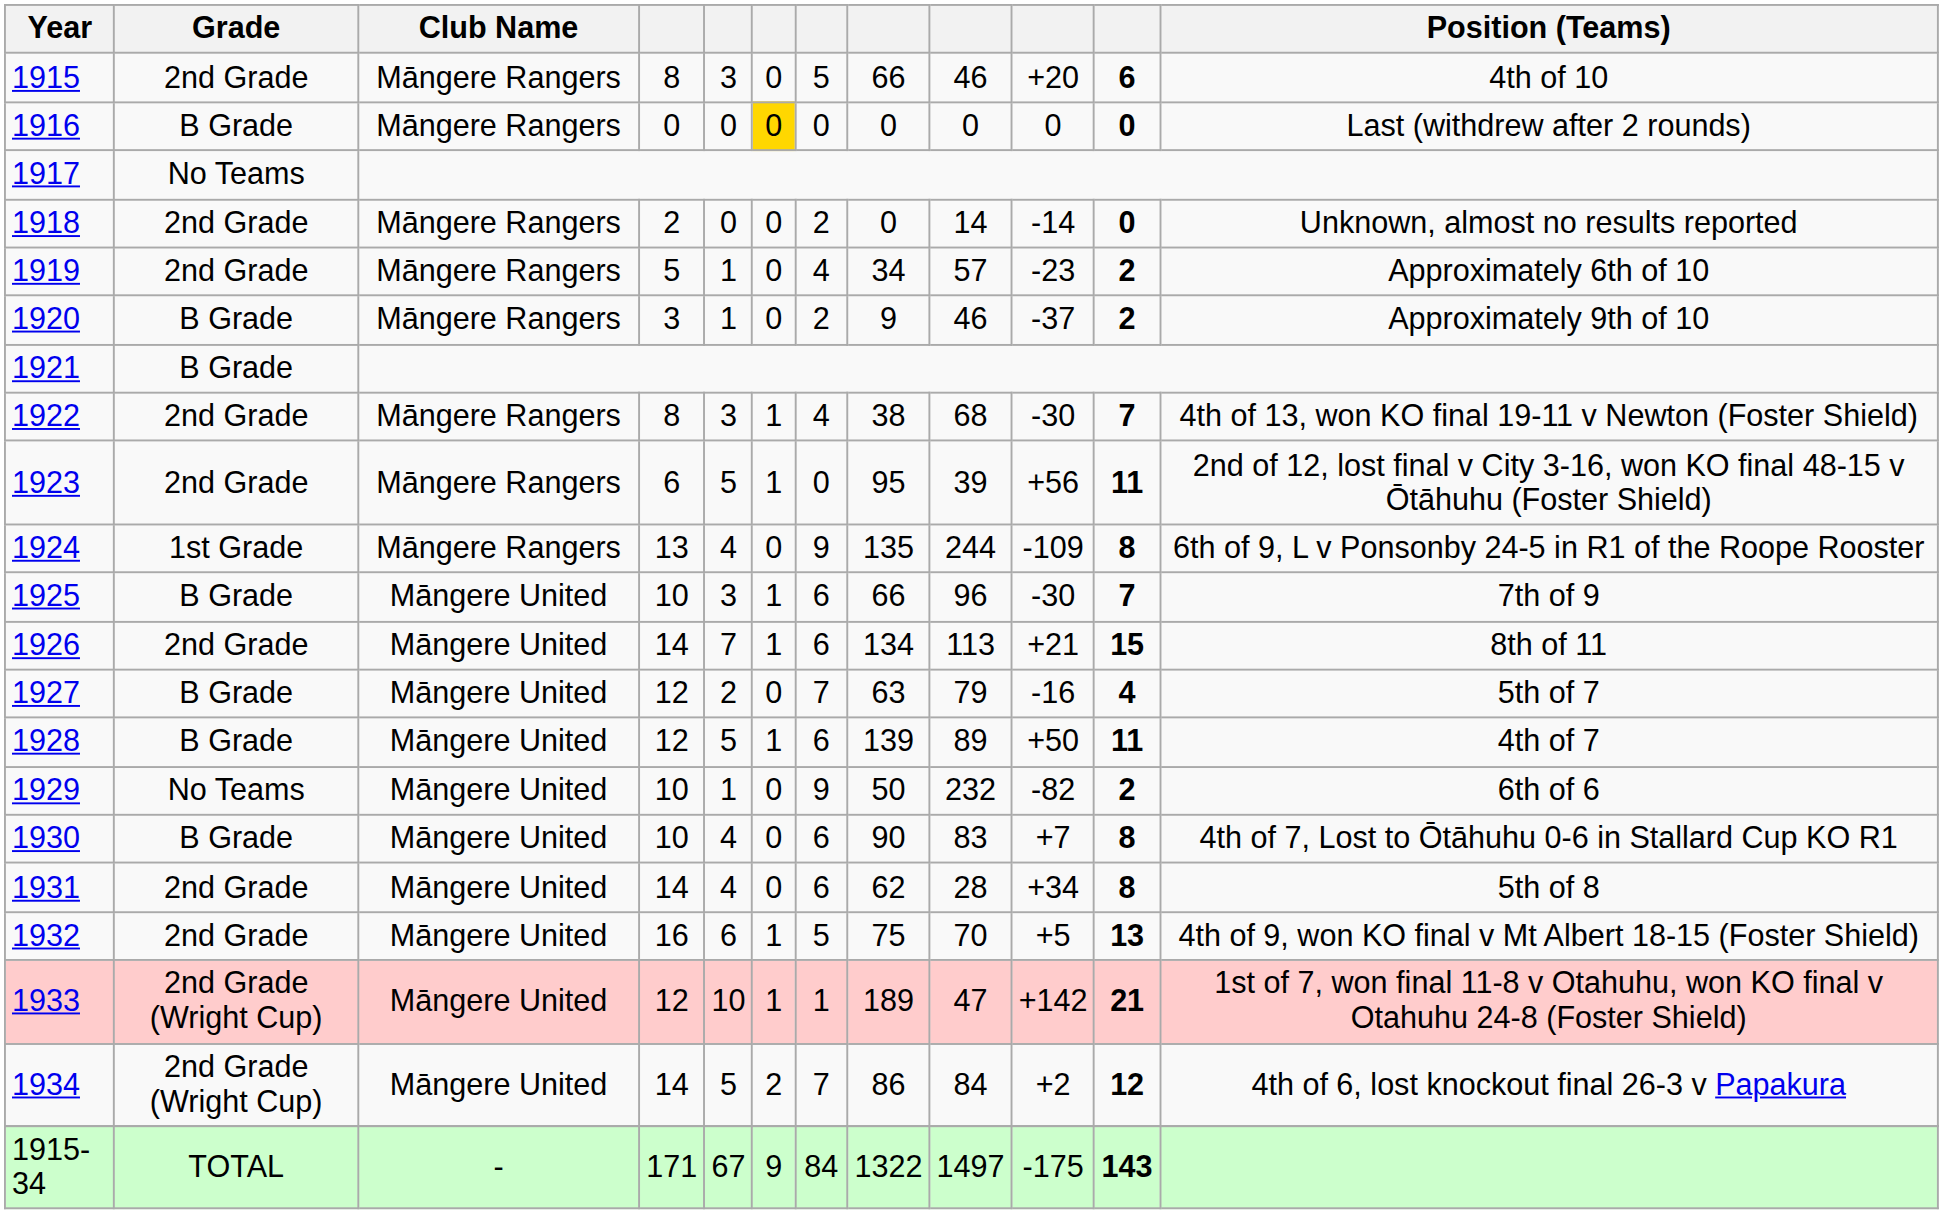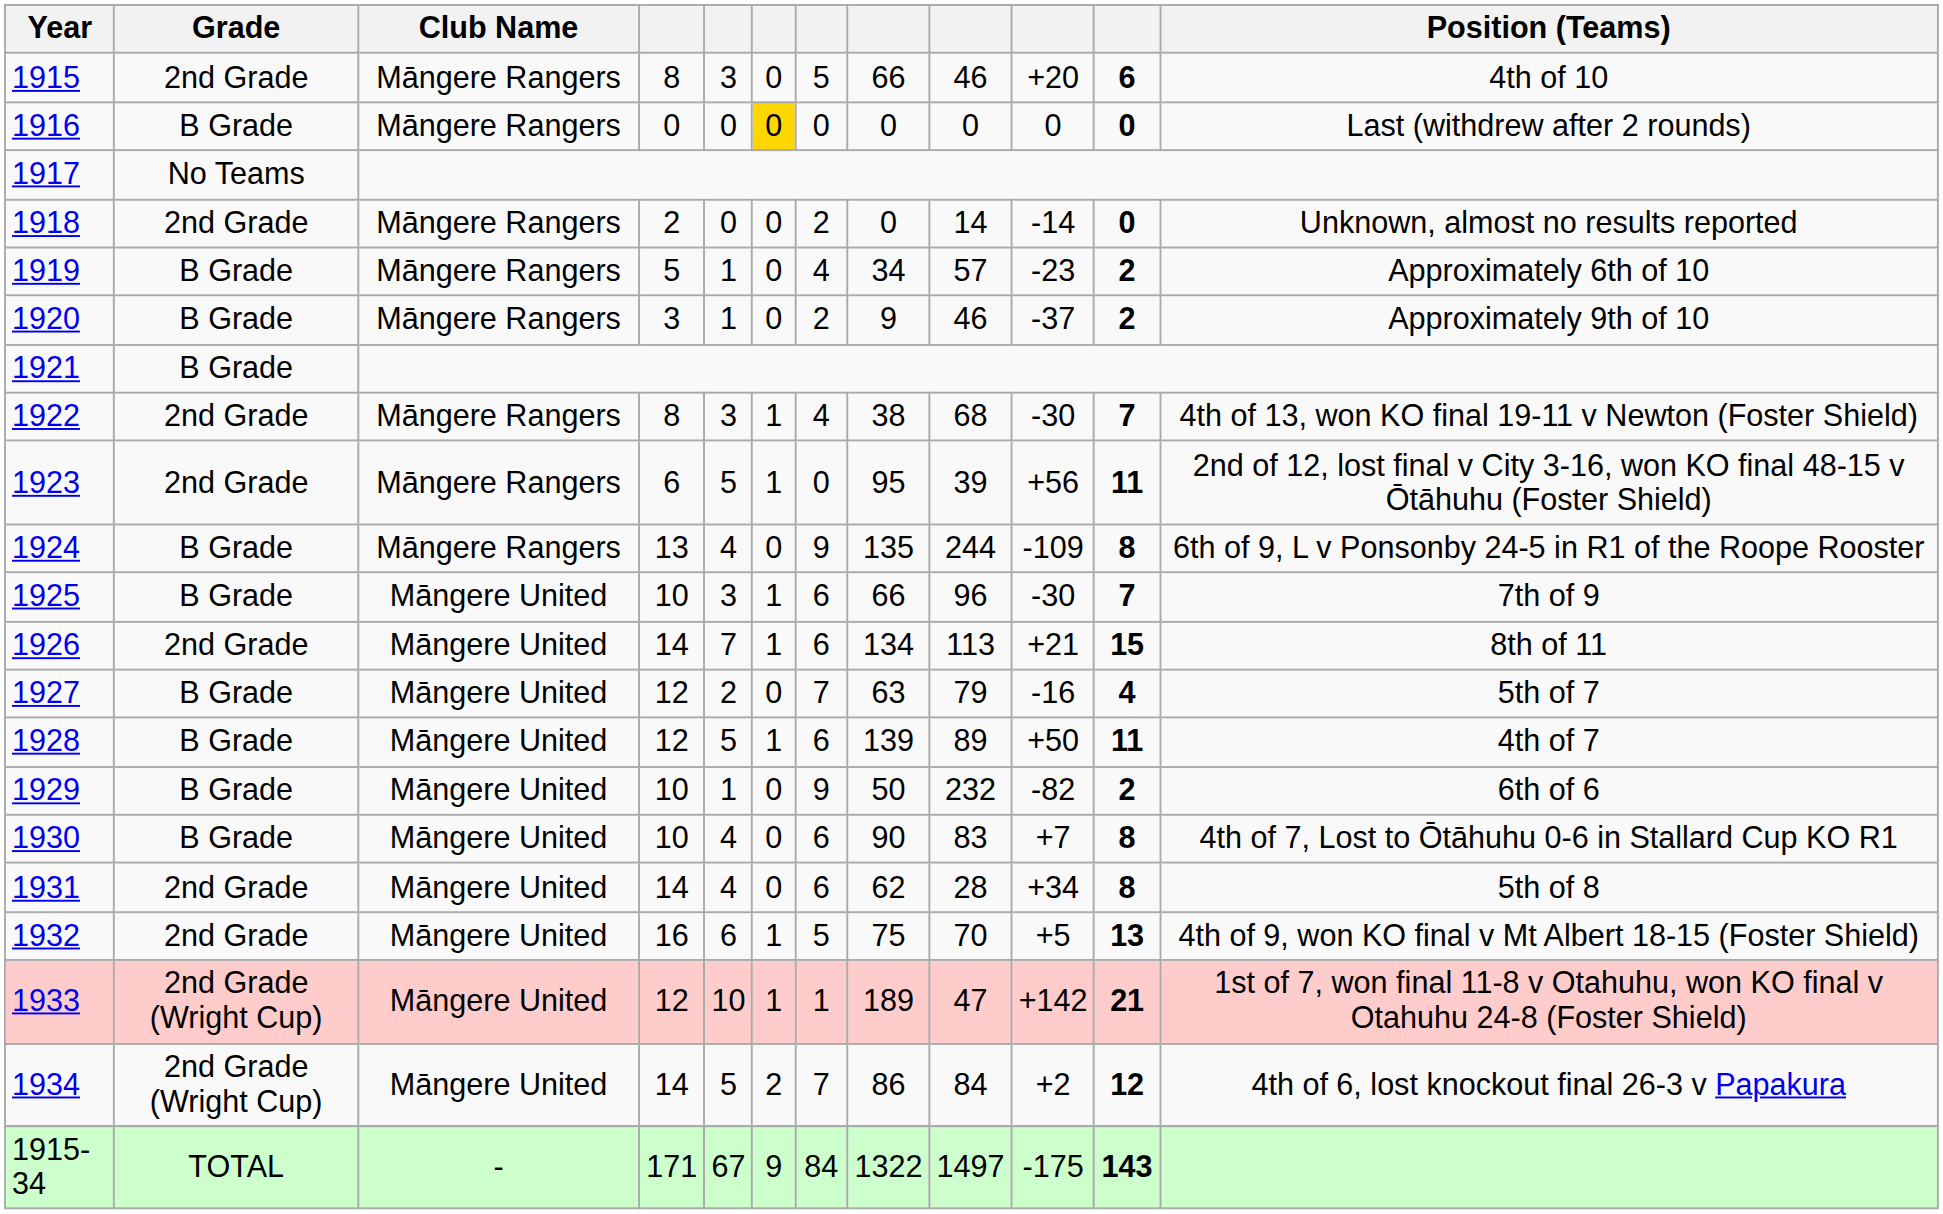1919 | Grade: 2nd Grade -> B Grade
1924 | Grade: 1st Grade -> B Grade
1929 | Grade: No Teams -> B Grade
